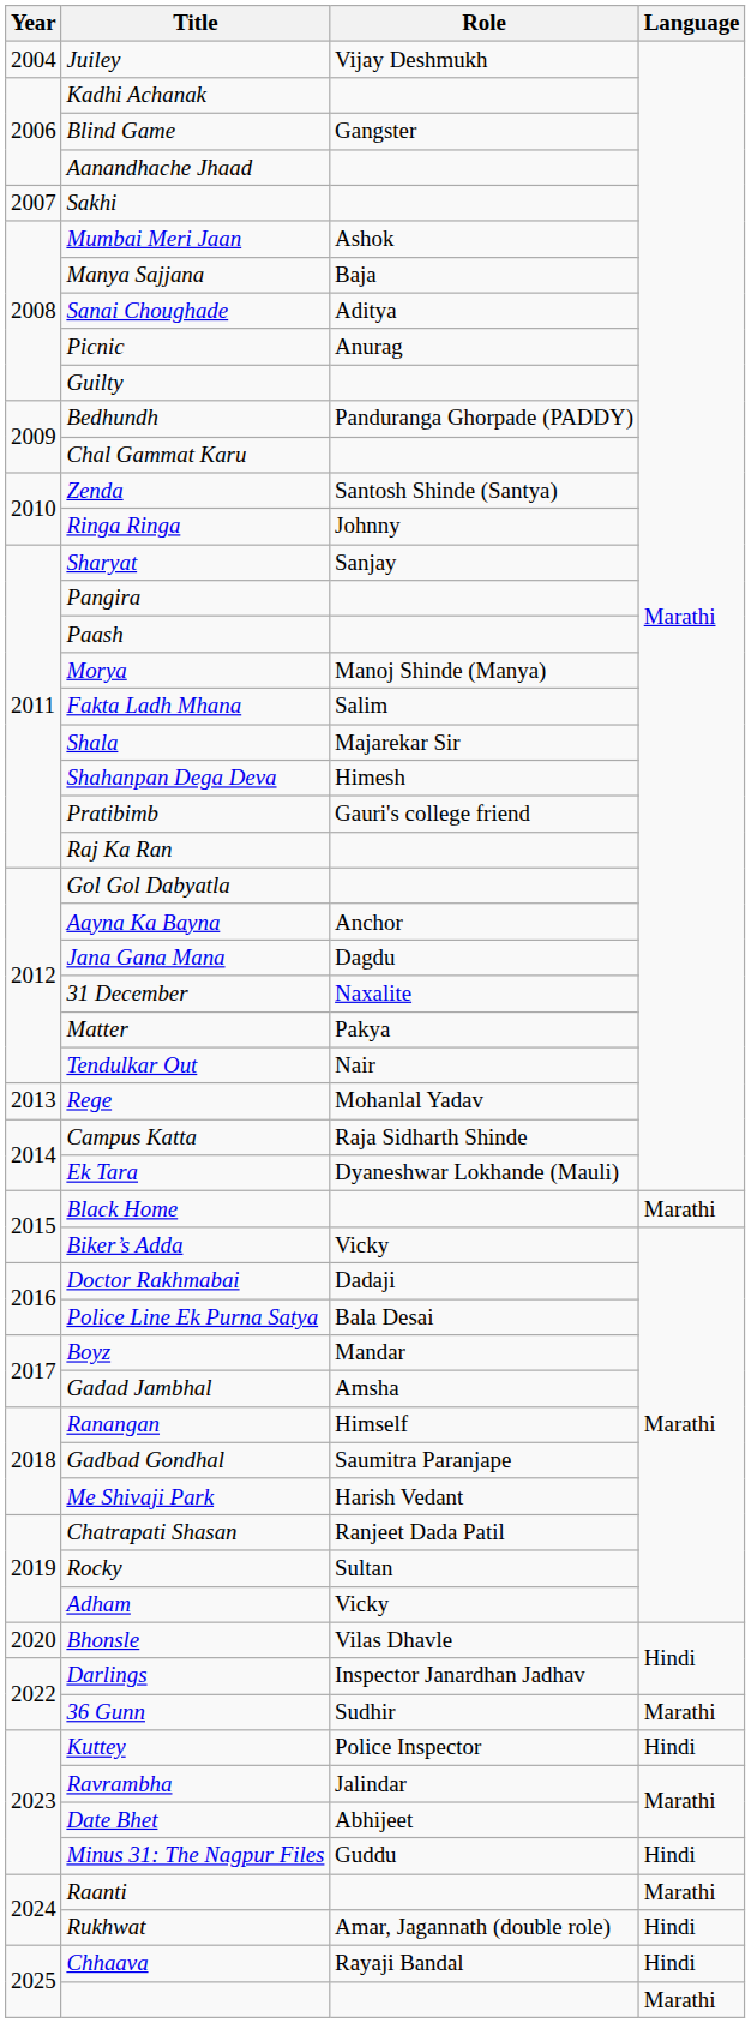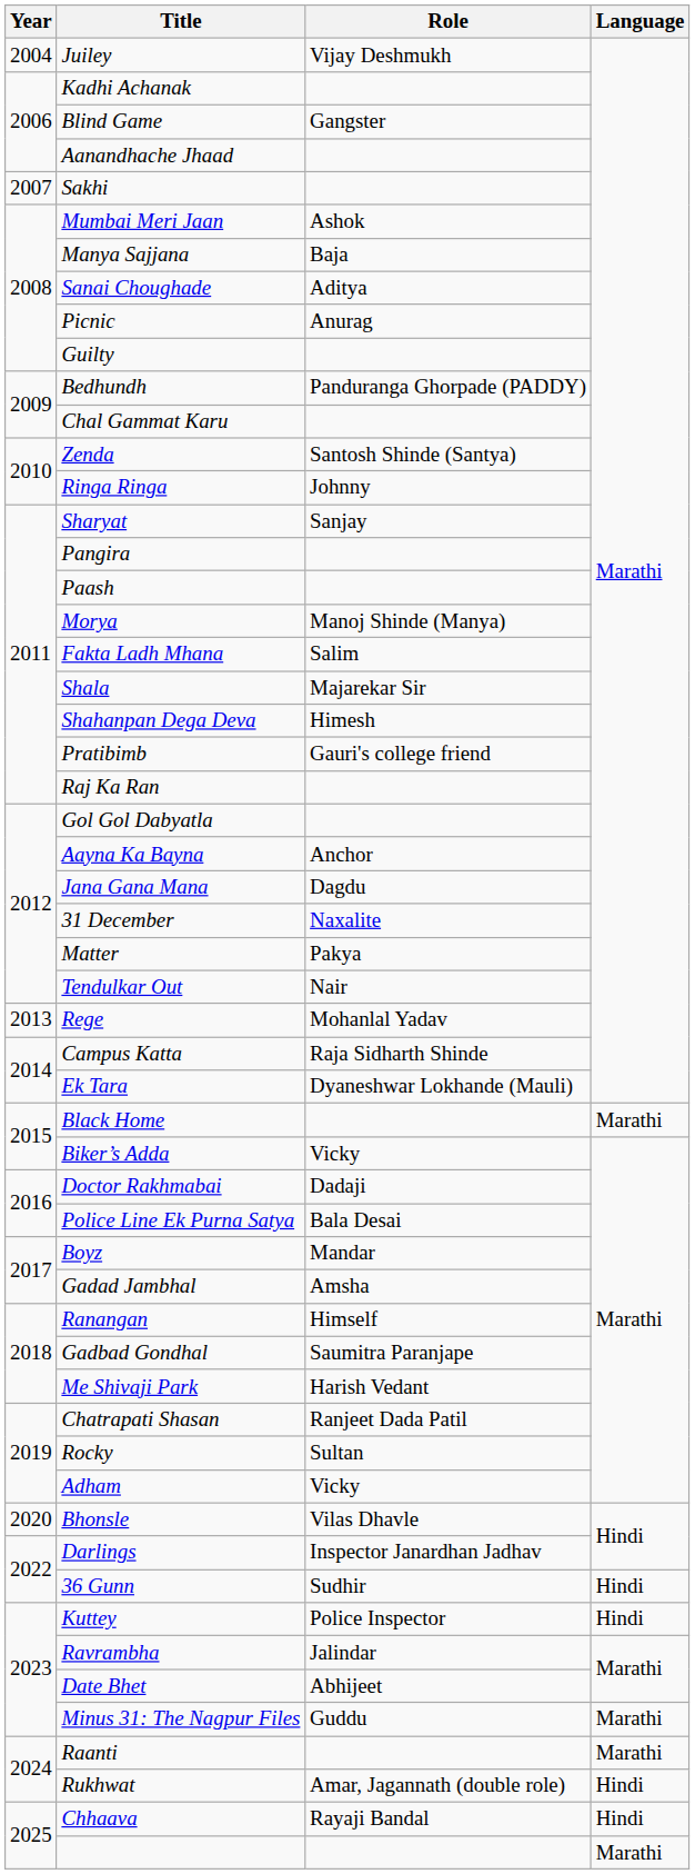36 Gunn | Language: Marathi -> Hindi
Minus 31: The Nagpur Files | Language: Hindi -> Marathi
